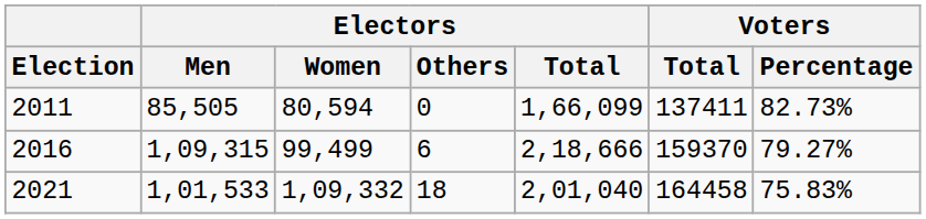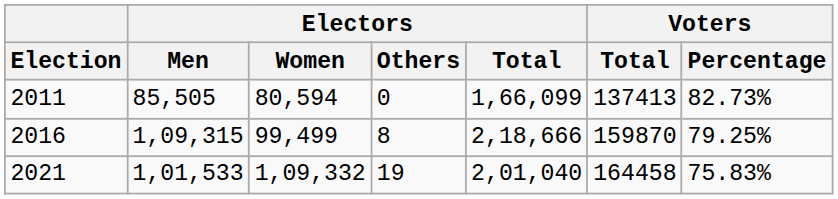2011 | Voters / Total: 137411 -> 137413
2016 | Electors / Others: 6 -> 8
2016 | Voters / Total: 159370 -> 159870
2016 | Voters / Percentage: 79.27% -> 79.25%
2021 | Electors / Others: 18 -> 19
